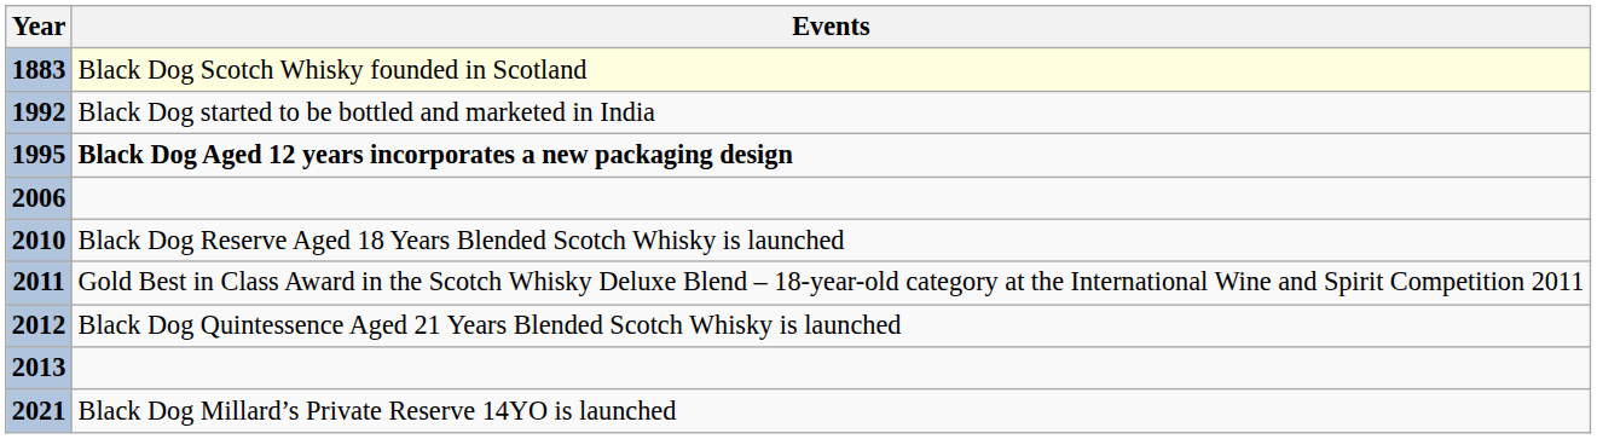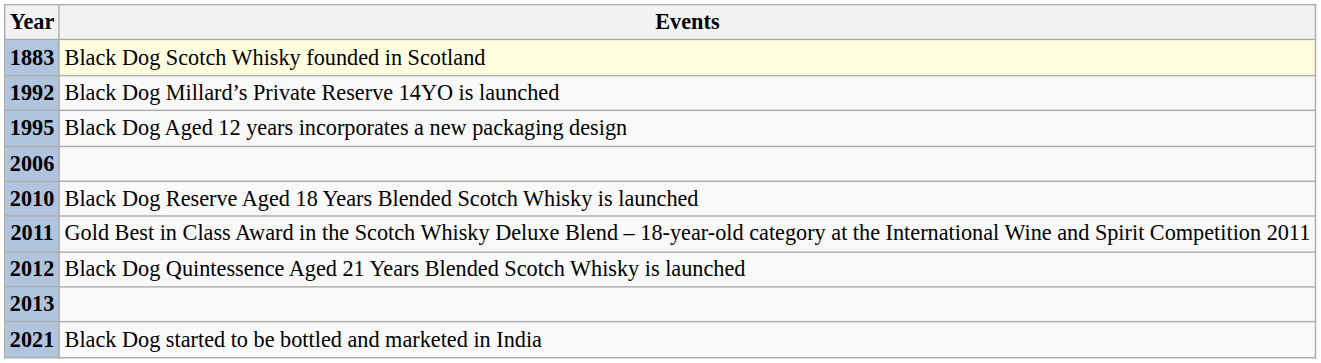1992 | Events: Black Dog started to be bottled and marketed in India -> Black Dog Millard’s Private Reserve 14YO is launched
1995 | Events: bold -> normal
2021 | Events: Black Dog Millard’s Private Reserve 14YO is launched -> Black Dog started to be bottled and marketed in India
